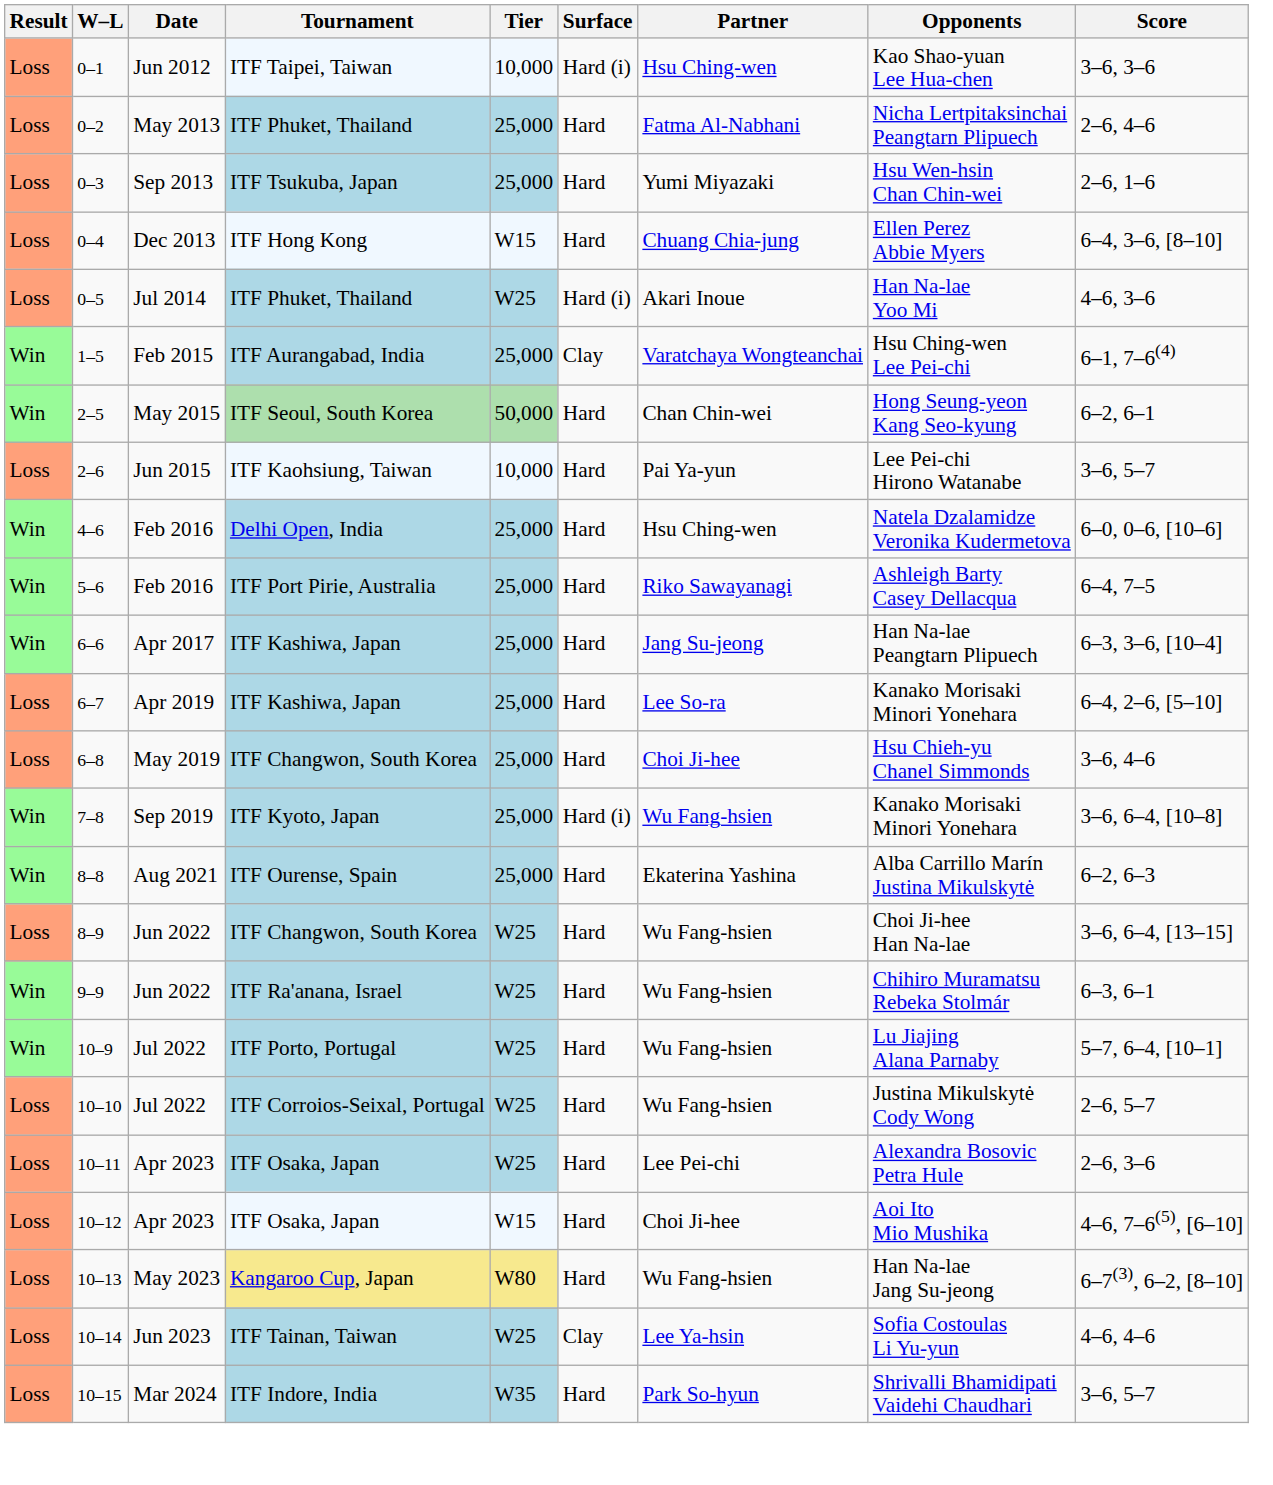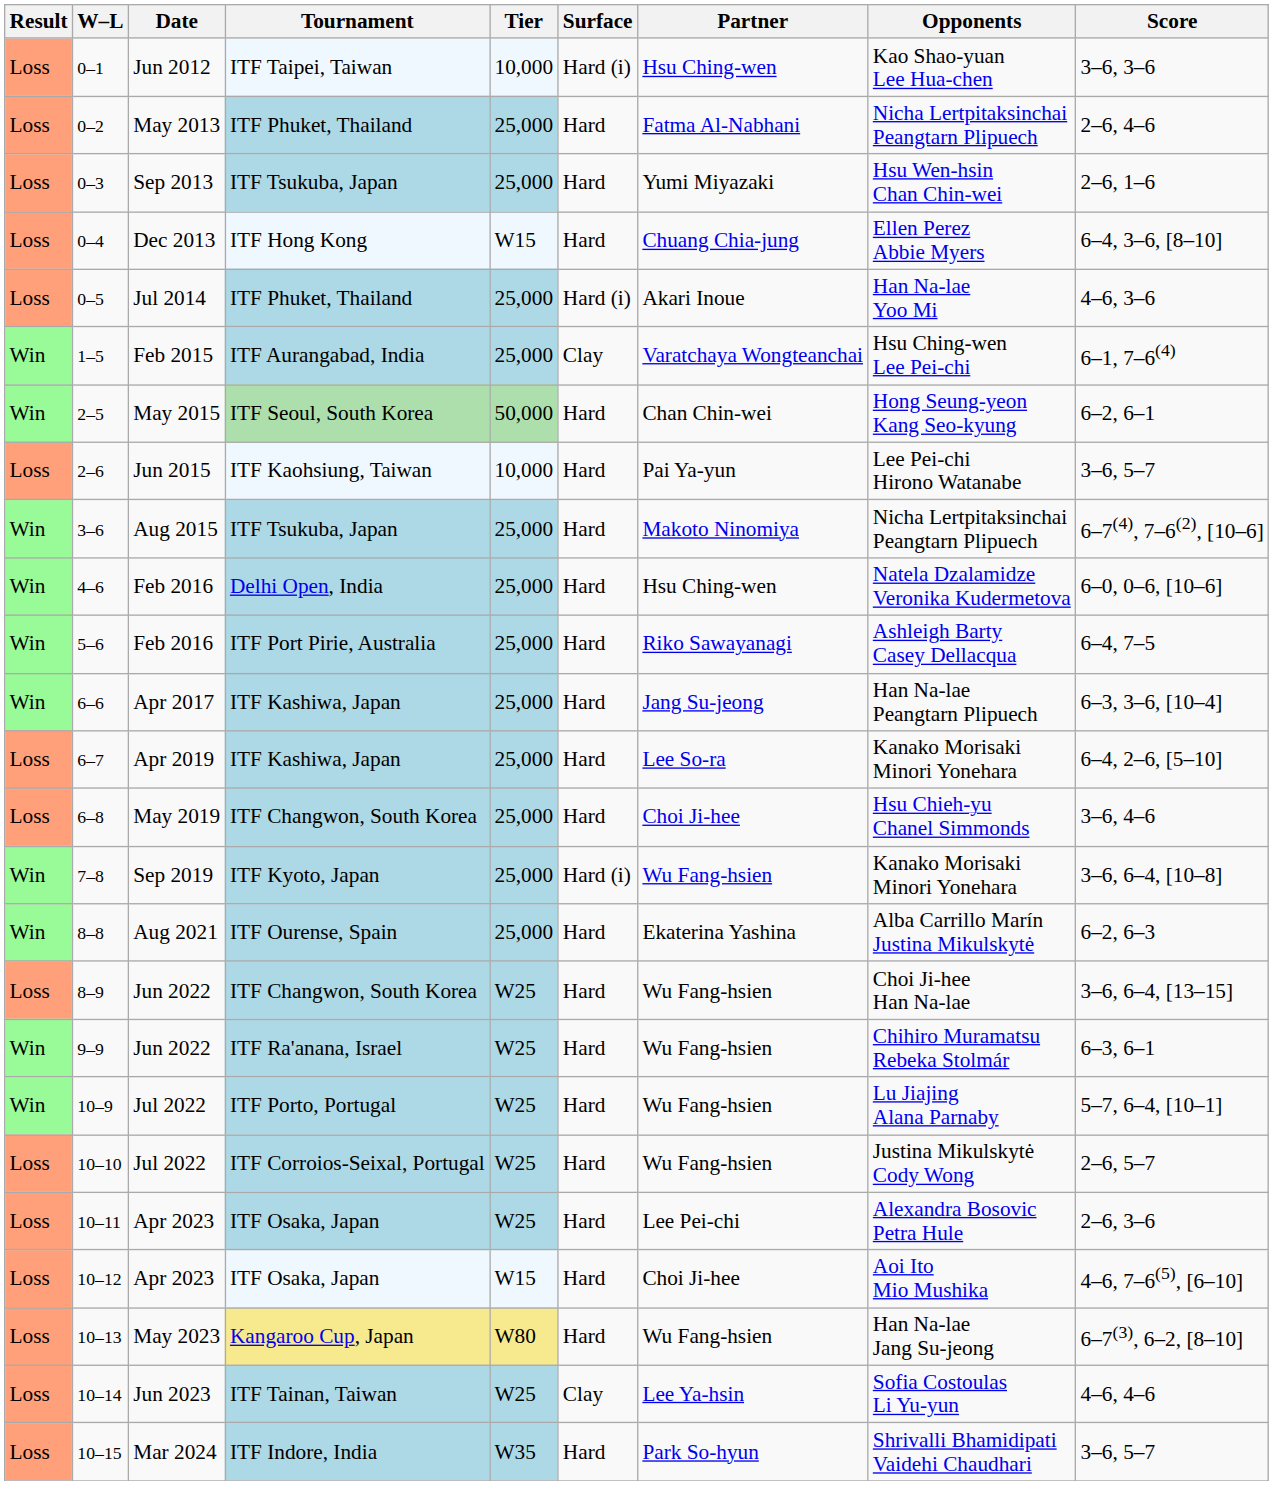0–5 | Tier: W25 -> 25,000
+ row: Win | 3–6 | Aug 2015 | ITF Tsukuba, Japan | 25,000 | Hard | Makoto Ninomiya | Nicha Lertpitaksinchai Peangtarn Plipuech | 6–7(4), 7–6(2), [10–6]
